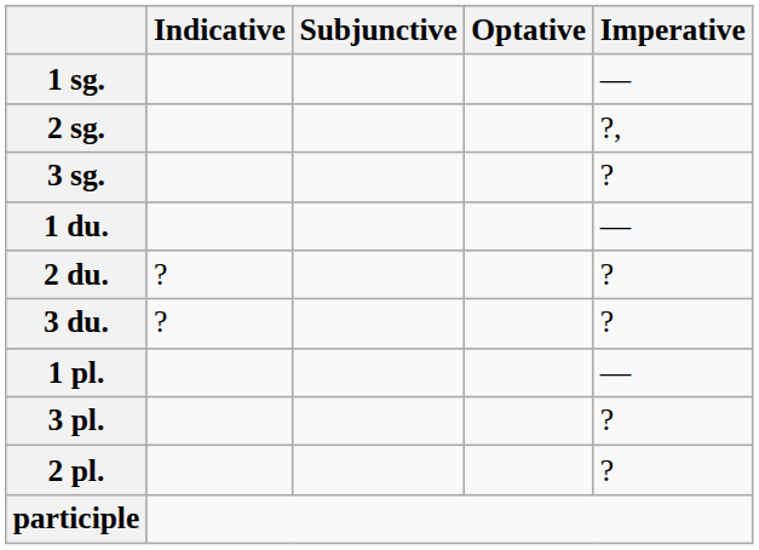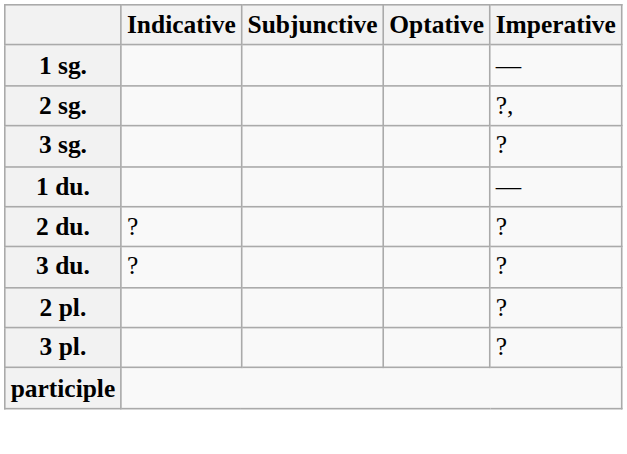- row: 1 pl. | —
rows swapped: 2 pl. <-> 3 pl.
